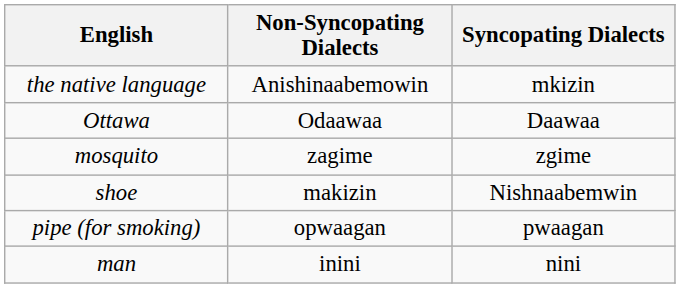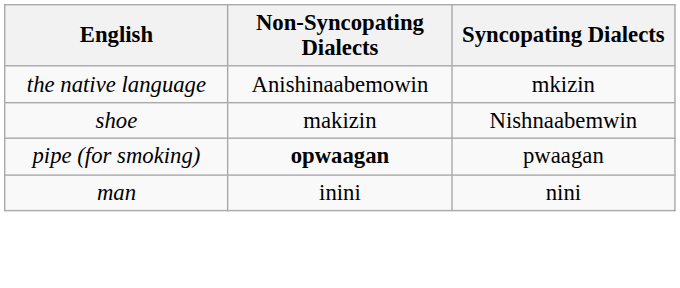- row: Ottawa | Odaawaa | Daawaa
- row: mosquito | zagime | zgime
pipe (for smoking) | Non-Syncopating Dialects: normal -> bold
